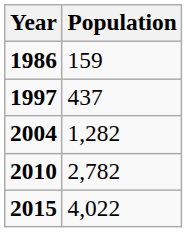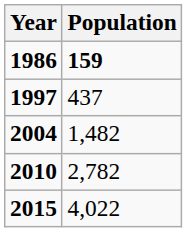1986 | Population: normal -> bold
2004 | Population: 1,282 -> 1,482
